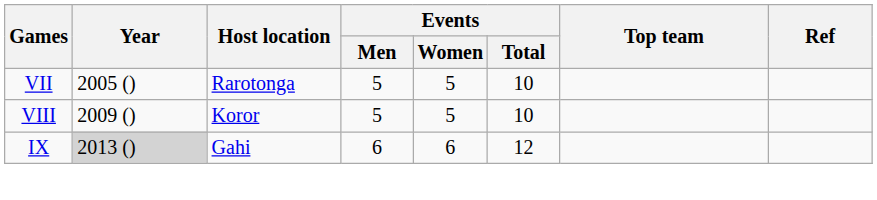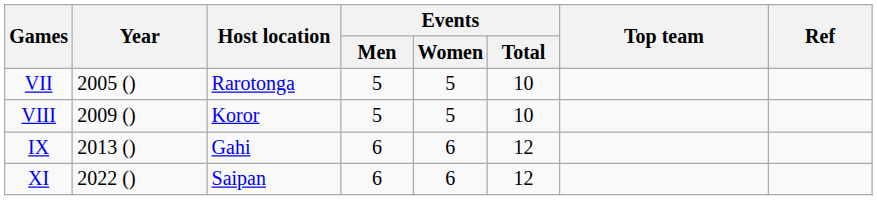IX | Year: lightgrey background -> no background
+ row: XI | 2022 () | Saipan | 6 | 6 | 12
